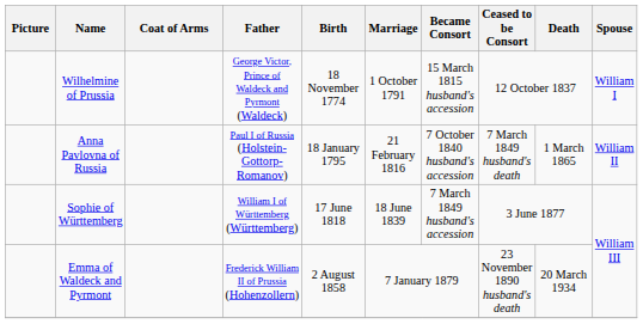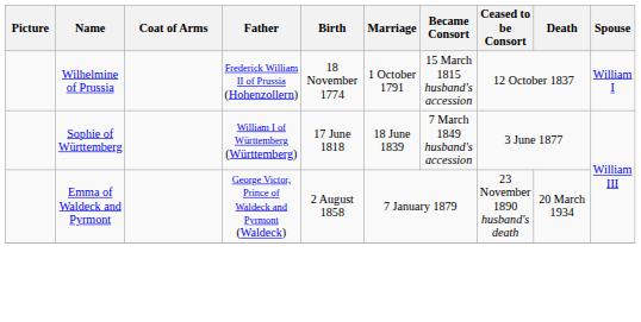Wilhelmine of Prussia | Father: George Victor, Prince of Waldeck and Pyrmont (Waldeck) -> Frederick William II of Prussia (Hohenzollern)
- row: Anna Pavlovna of Russia | Paul I of Russia (Holstein-Gottorp-Romanov) | 18 January 1795 | 21 February 1816 | 7 October 1840 husband's accession | 7 March 1849 husband's death | 1 March 1865 | William II
Emma of Waldeck and Pyrmont | Father: Frederick William II of Prussia (Hohenzollern) -> George Victor, Prince of Waldeck and Pyrmont (Waldeck)
